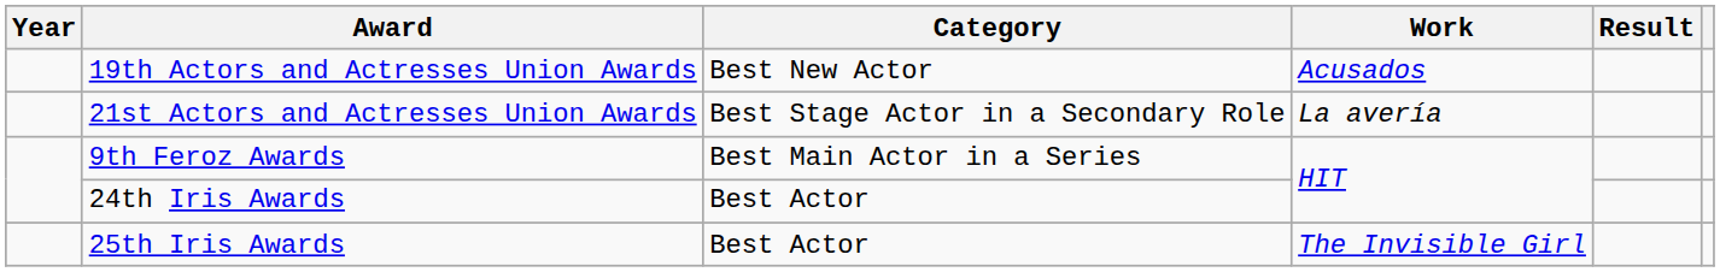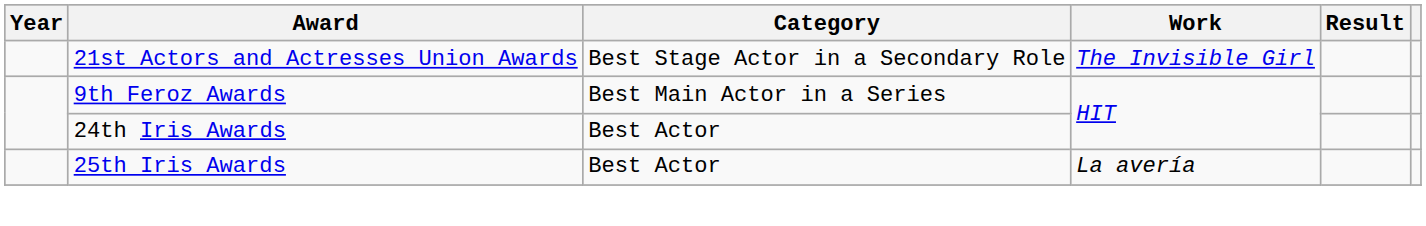- row: 19th Actors and Actresses Union Awards | Best New Actor | Acusados
21st Actors and Actresses Union Awards | Work: La avería -> The Invisible Girl
25th Iris Awards | Work: The Invisible Girl -> La avería
